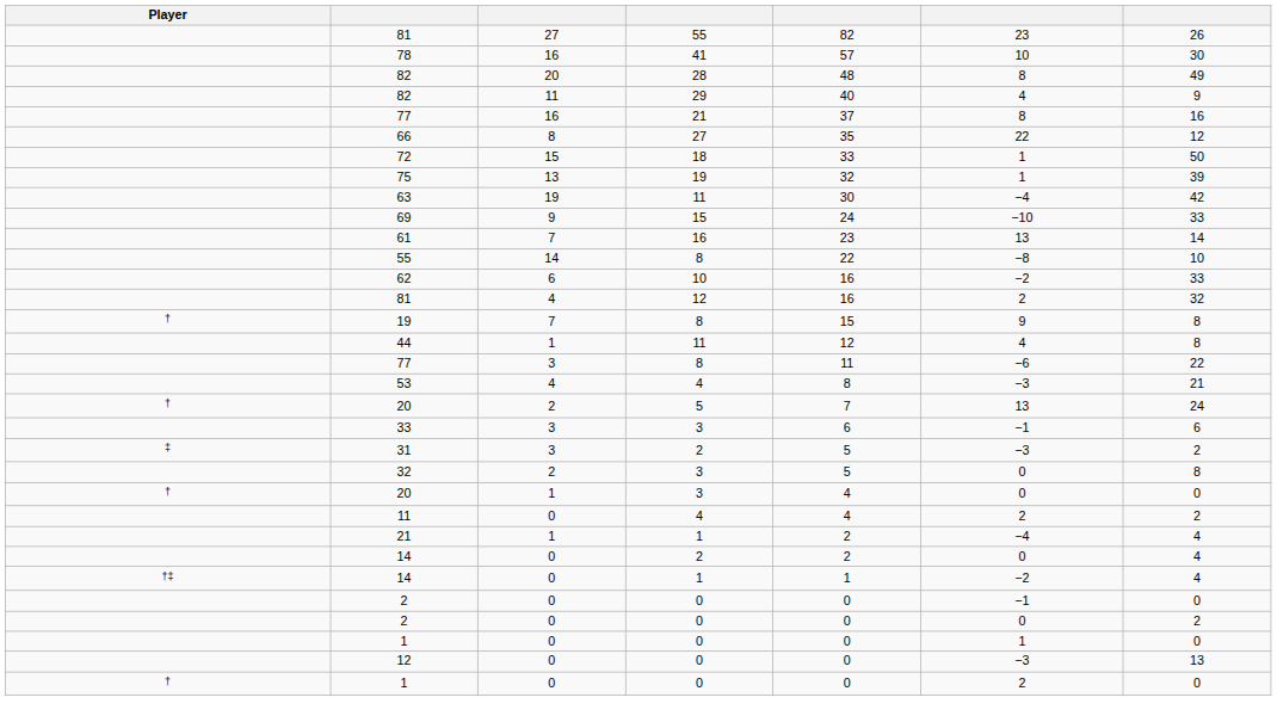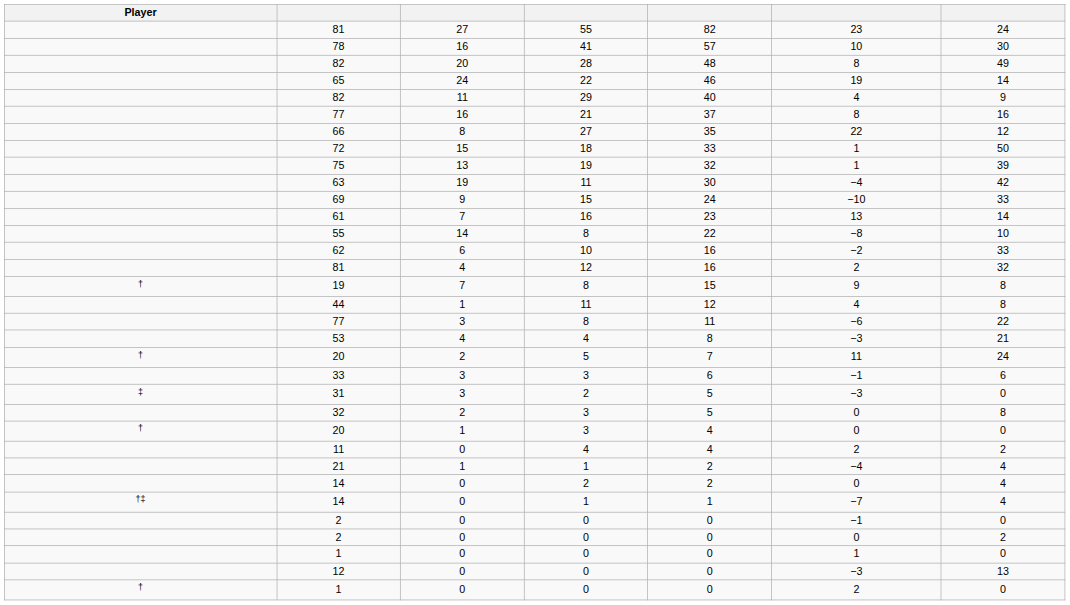81 / 55 | column 7: 26 -> 24
+ row: 65 | 24 | 22 | 46 | 19 | 14
20 / 5 | column 6: 13 -> 11
31 | column 7: 2 -> 0
14 / 1 | column 6: −2 -> −7
